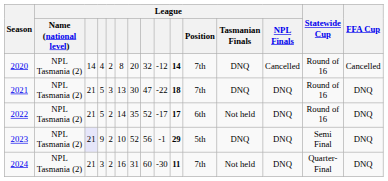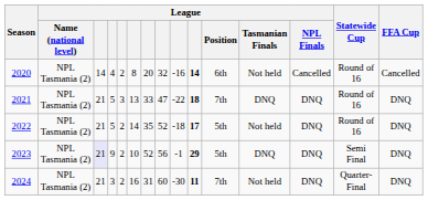2020 | column 9: -12 -> -16
2020 | League / Position: 7th -> 6th
2020 | League / Tasmanian Finals: DNQ -> Not held
2021 | column 7: 30 -> 33
2022 | column 9: -17 -> -18
2022 | League / Position: 6th -> 5th
